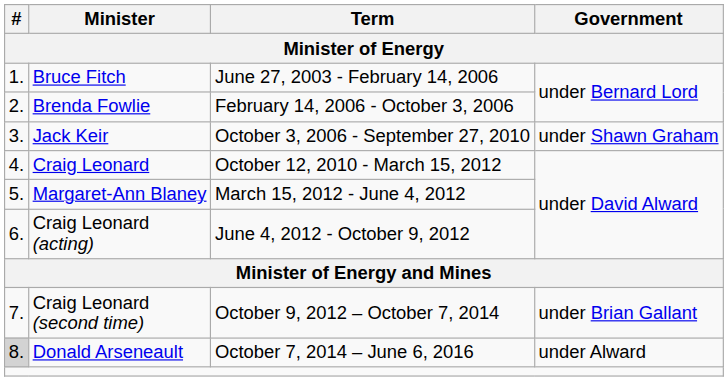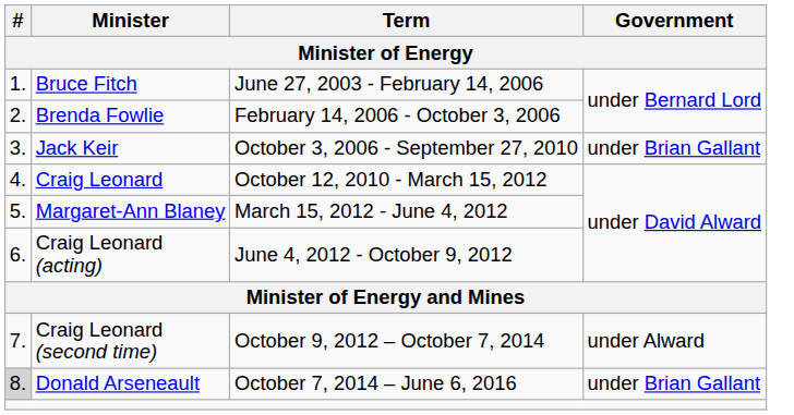Jack Keir | Government: under Shawn Graham -> under Brian Gallant
Craig Leonard (second time) | Government: under Brian Gallant -> under Alward
Donald Arseneault | Government: under Alward -> under Brian Gallant
